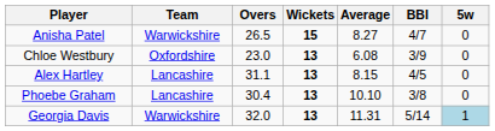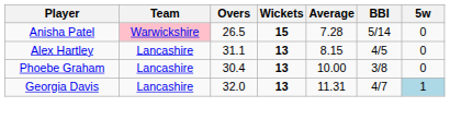Anisha Patel | Team: no background -> pink background
Anisha Patel | Average: 8.27 -> 7.28
Anisha Patel | BBI: 4/7 -> 5/14
- row: Chloe Westbury | Oxfordshire | 23.0 | 13 | 6.08 | 3/9 | 0
Phoebe Graham | Average: 10.10 -> 10.00
Georgia Davis | Team: Warwickshire -> Lancashire
Georgia Davis | BBI: 5/14 -> 4/7
